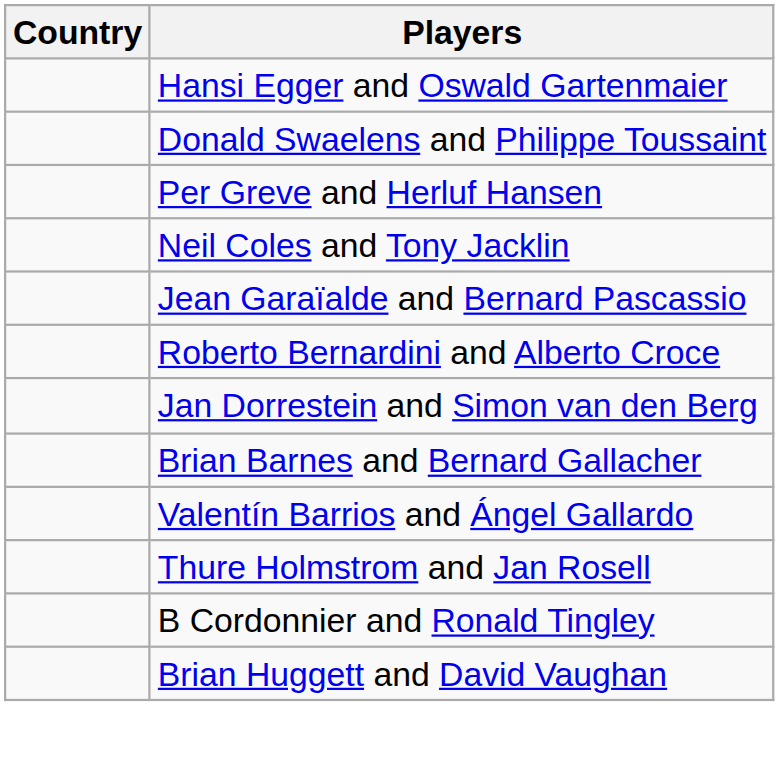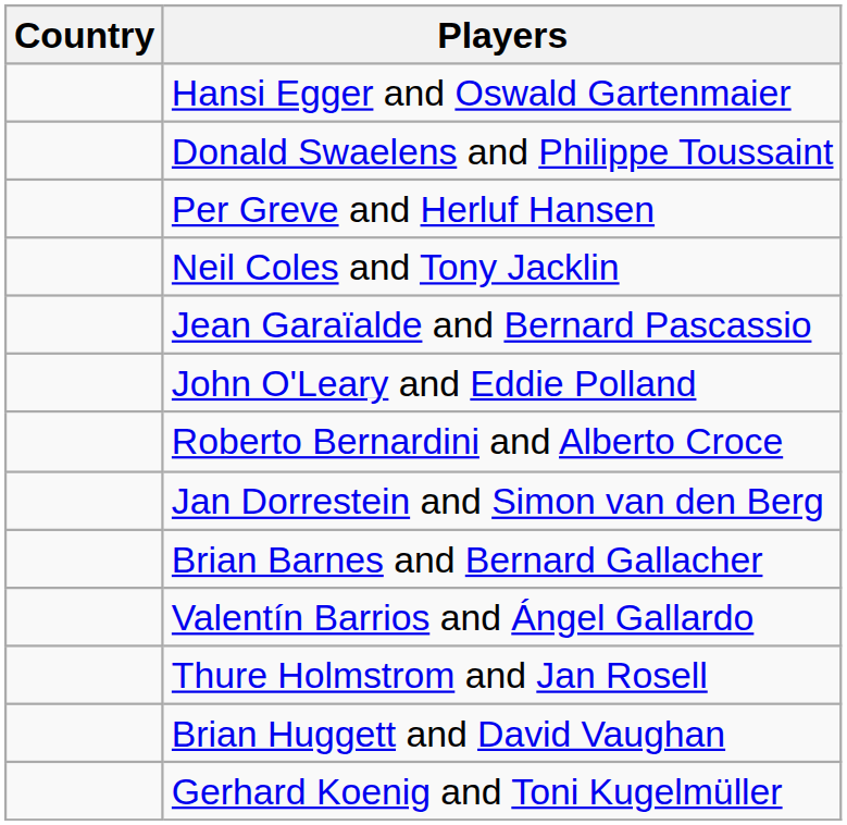+ row: John O'Leary and Eddie Polland
- row: B Cordonnier and Ronald Tingley
+ row: Gerhard Koenig and Toni Kugelmüller
